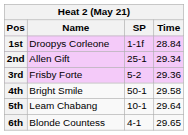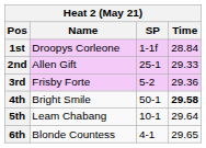2nd | Time: 29.34 -> 29.33
4th | Time: normal -> bold
